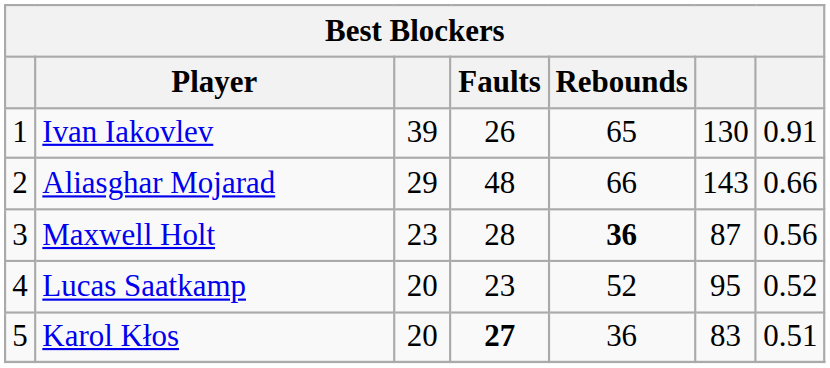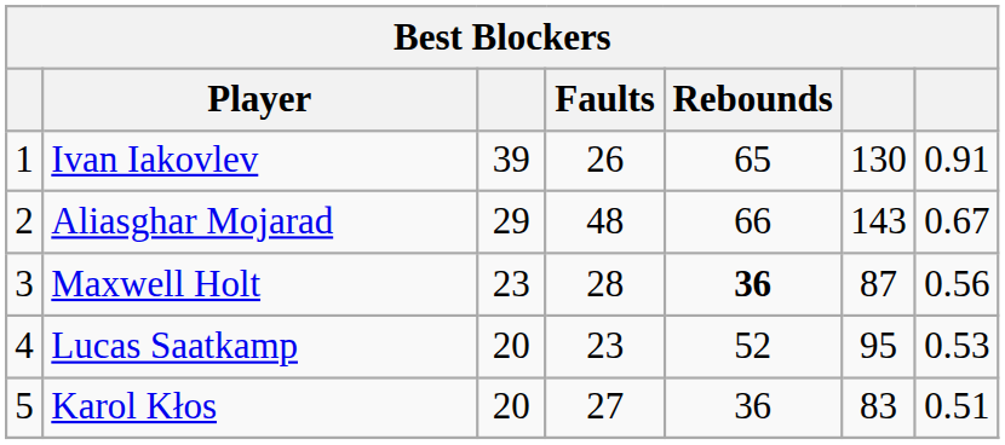Aliasghar Mojarad | column 7: 0.66 -> 0.67
Lucas Saatkamp | column 7: 0.52 -> 0.53
Karol Kłos | Faults: bold -> normal
